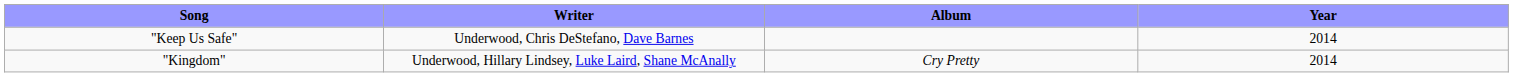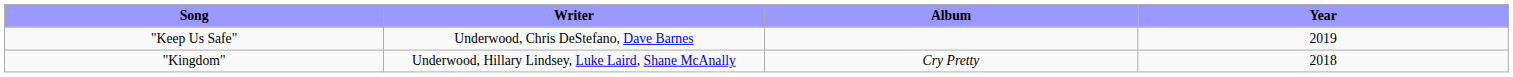"Keep Us Safe" | Year: 2014 -> 2019
"Kingdom" | Year: 2014 -> 2018
